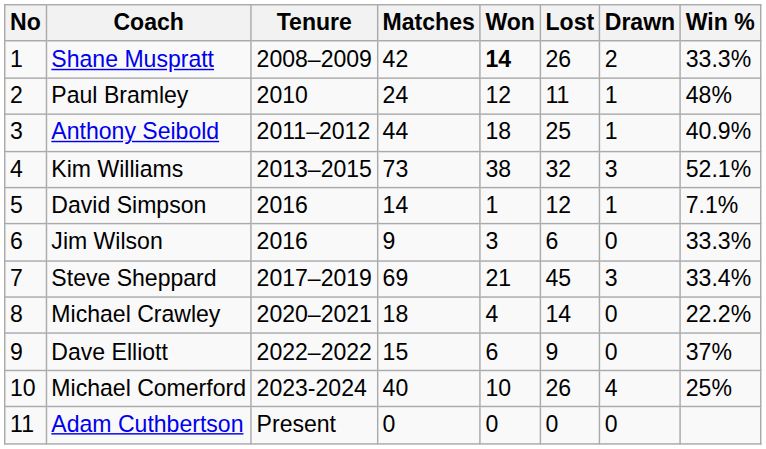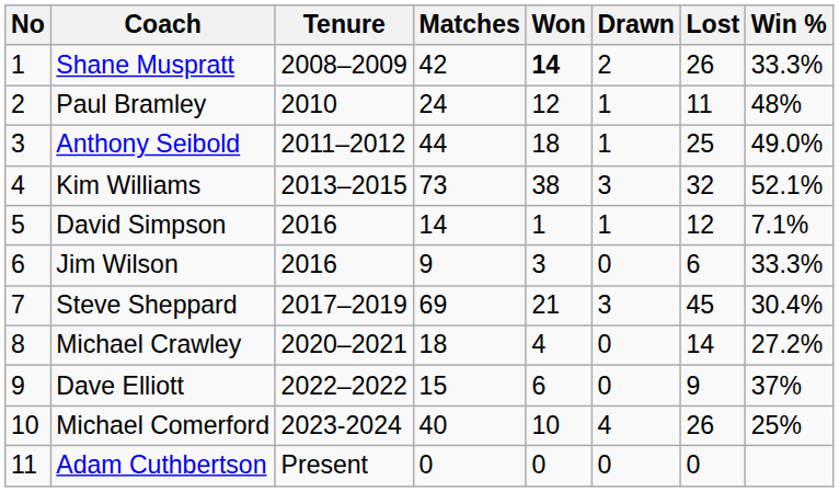columns swapped: Drawn <-> Lost
Anthony Seibold | Win %: 40.9% -> 49.0%
Steve Sheppard | Win %: 33.4% -> 30.4%
Michael Crawley | Win %: 22.2% -> 27.2%
